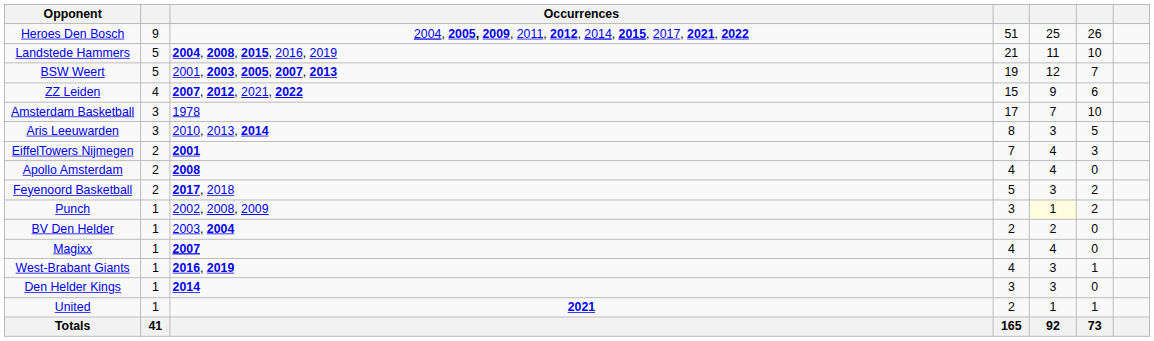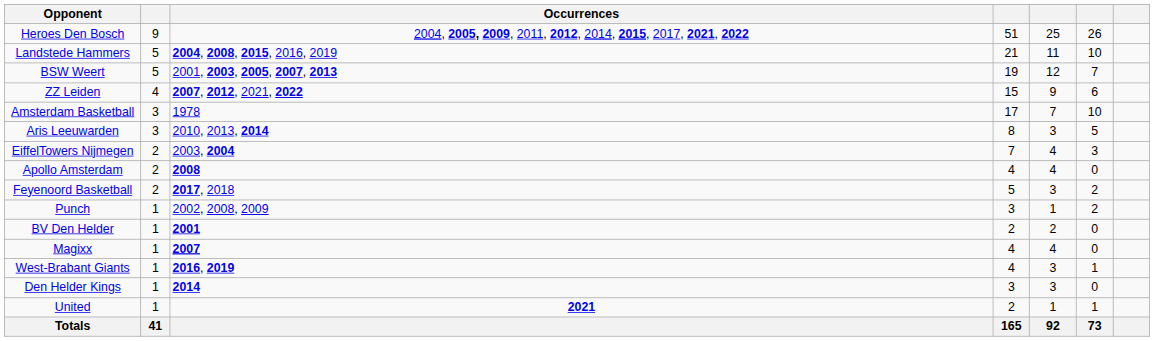EiffelTowers Nijmegen | Occurrences: 2001 -> 2003, 2004
Punch | column 5: lightyellow background -> no background
BV Den Helder | Occurrences: 2003, 2004 -> 2001
